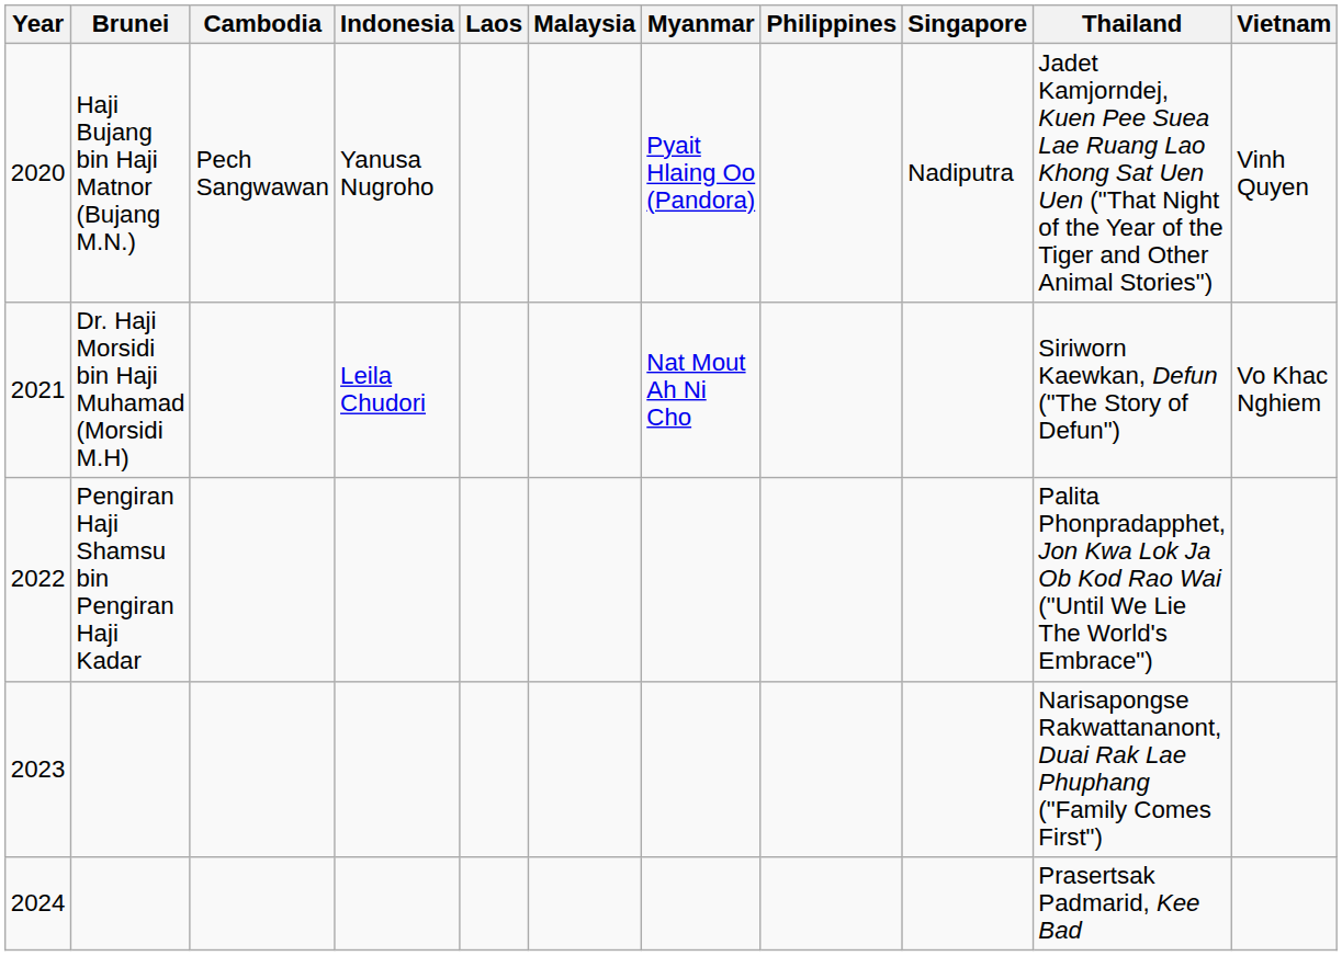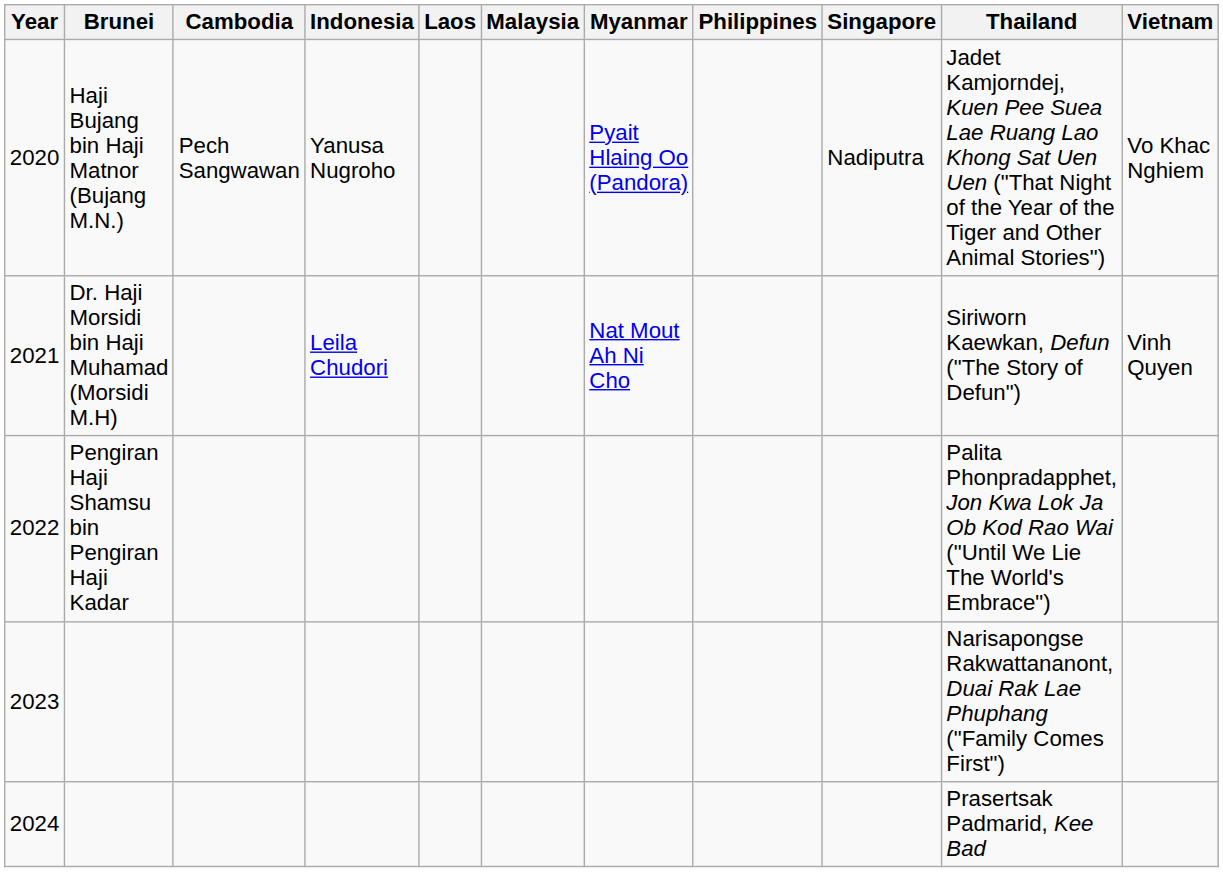2020 | Vietnam: Vinh Quyen -> Vo Khac Nghiem
2021 | Vietnam: Vo Khac Nghiem -> Vinh Quyen
